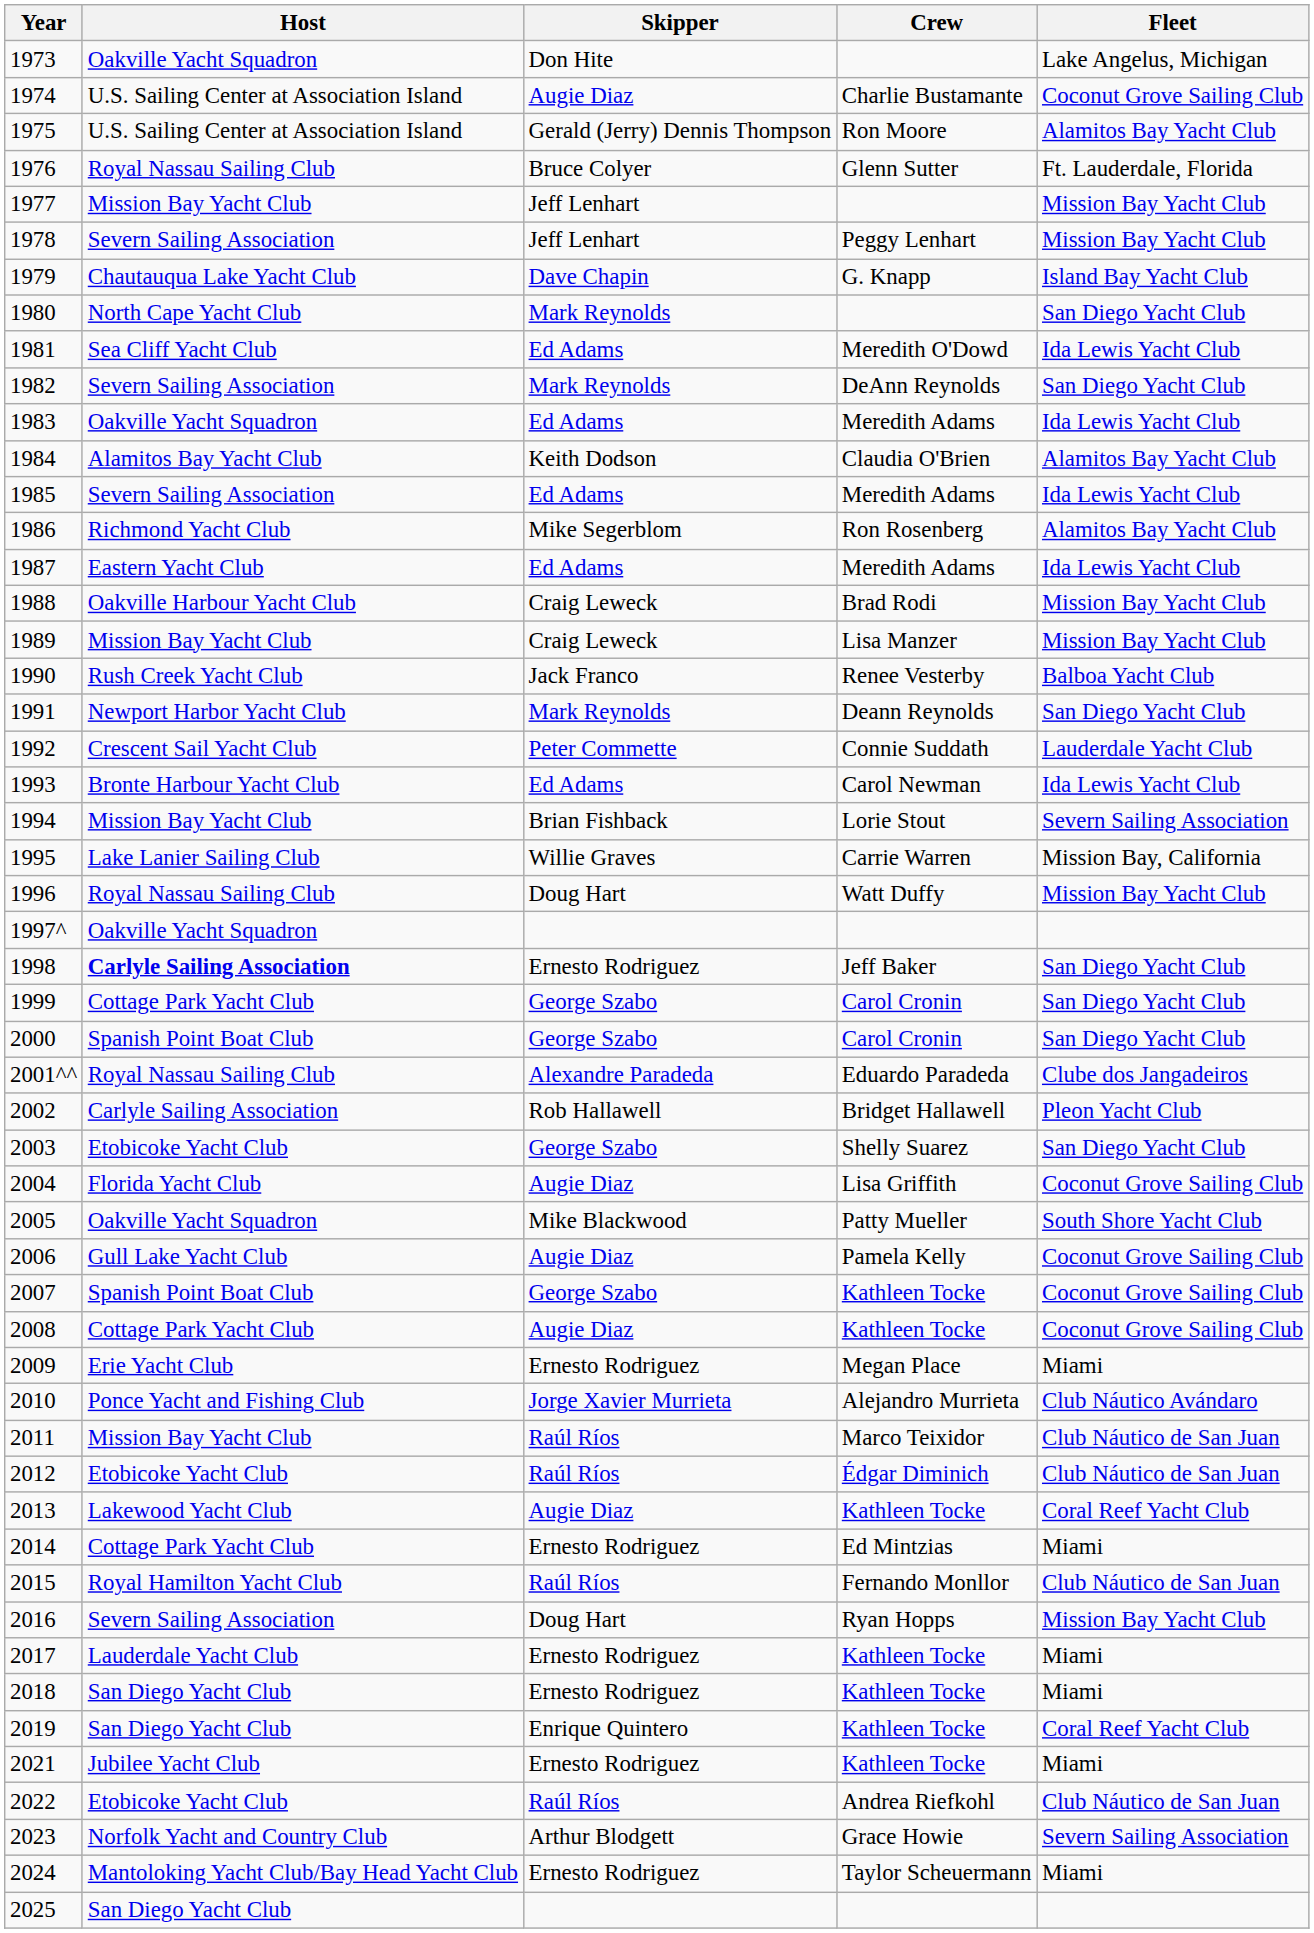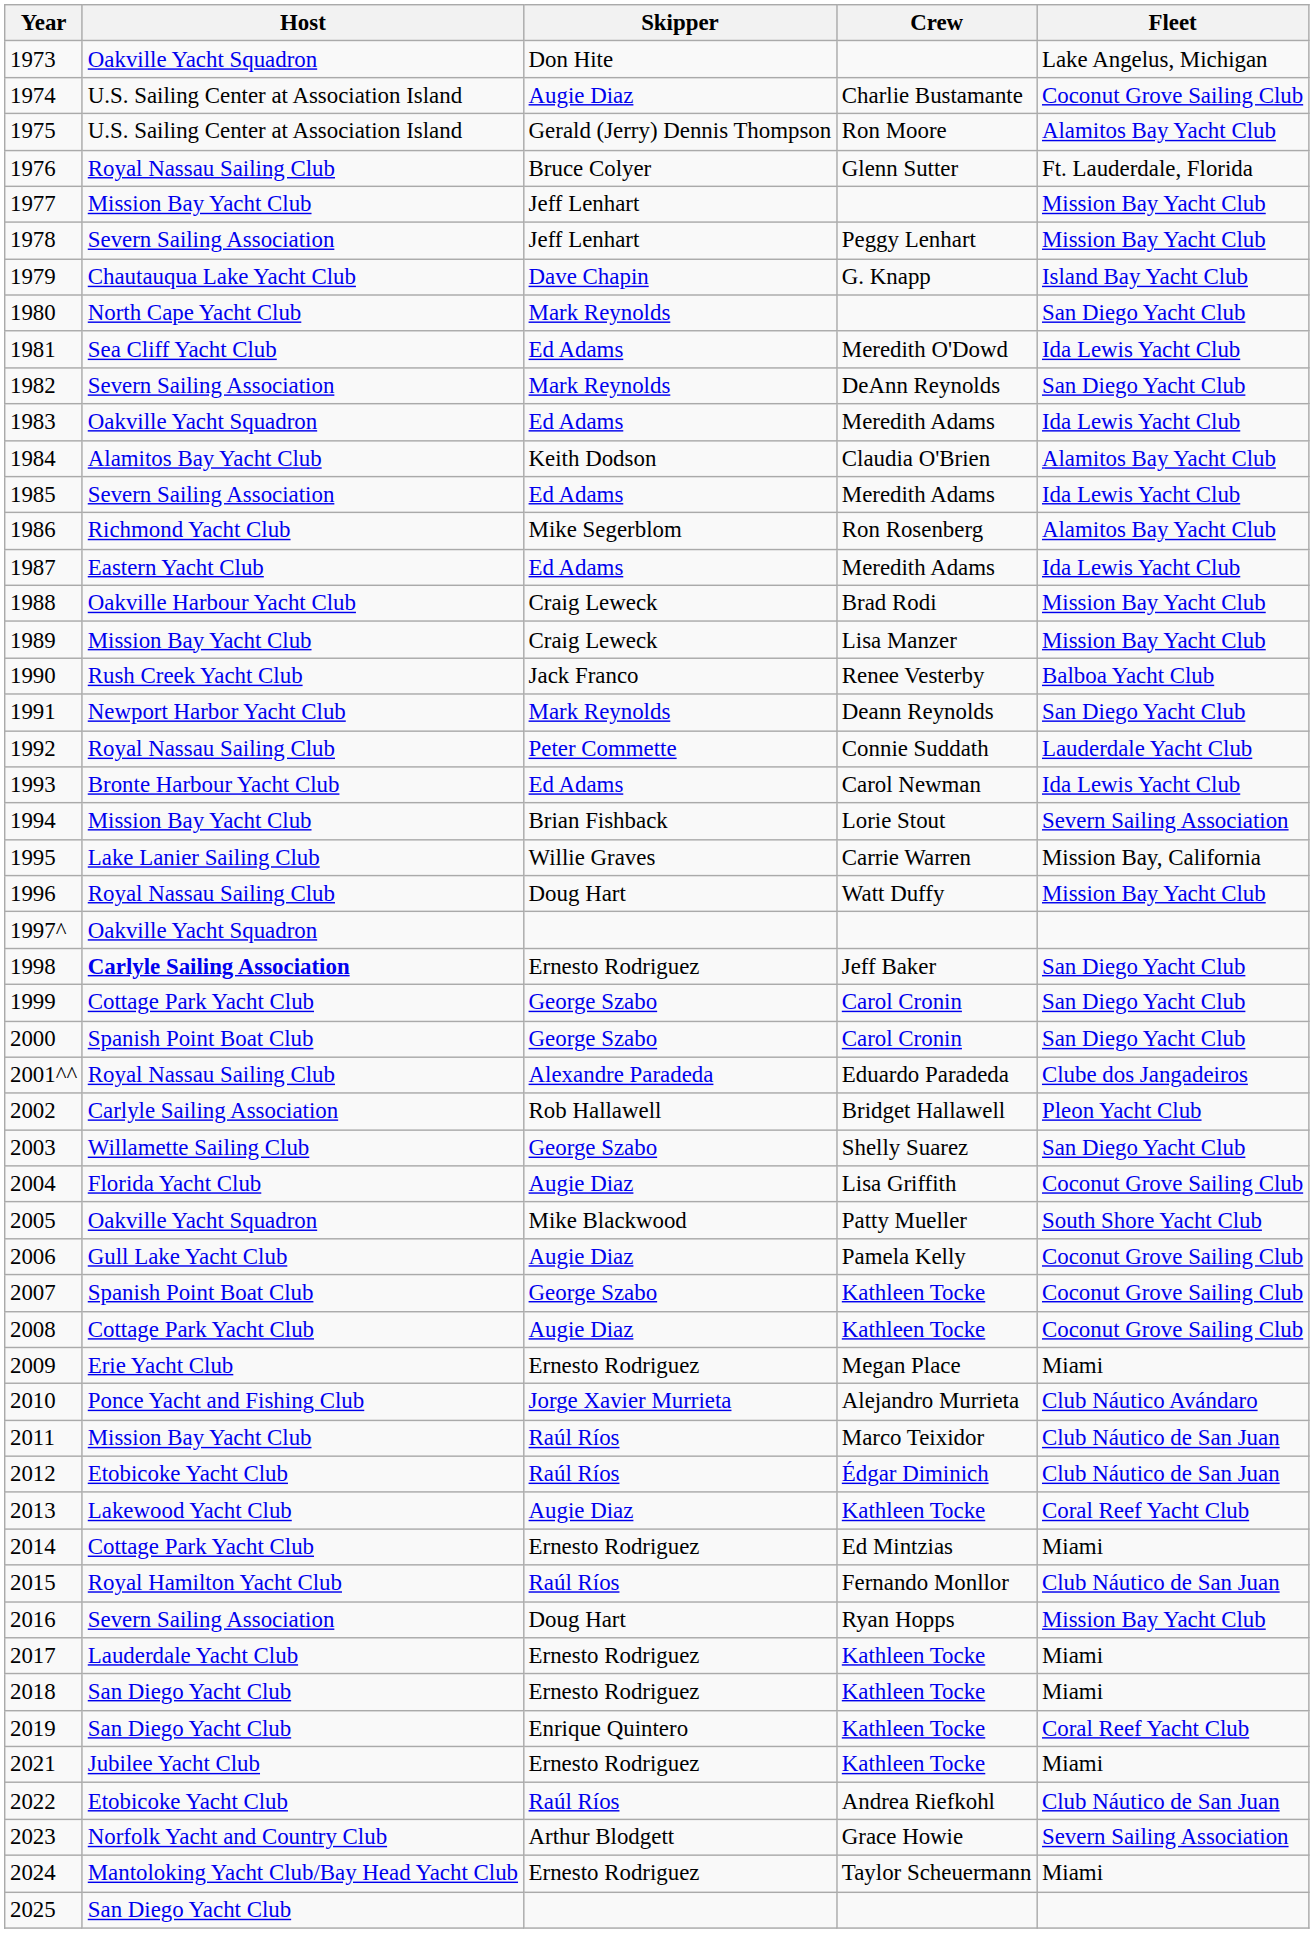1992 | Host: Crescent Sail Yacht Club -> Royal Nassau Sailing Club
2003 | Host: Etobicoke Yacht Club -> Willamette Sailing Club
